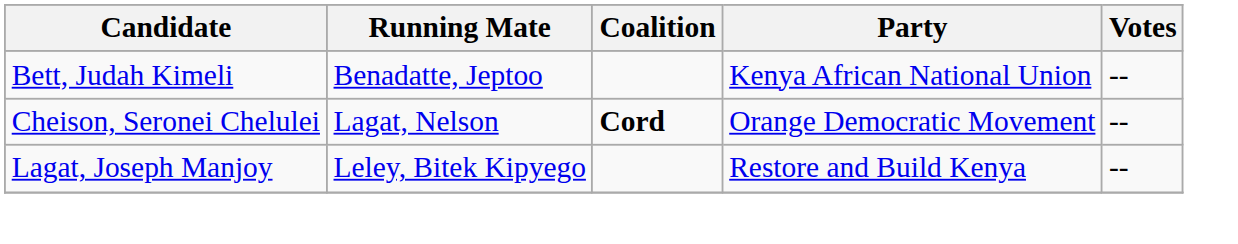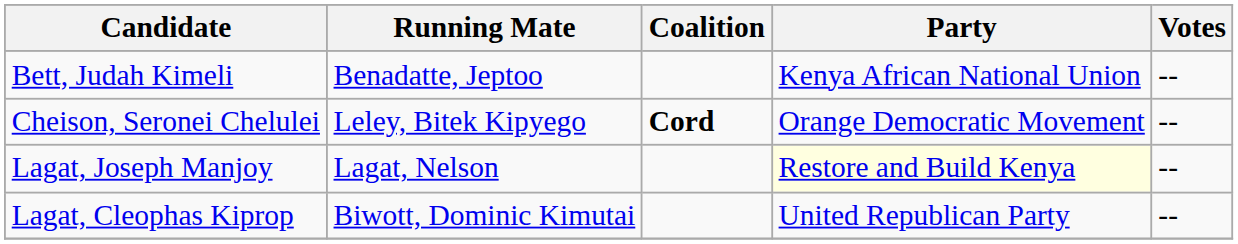Cheison, Seronei Chelulei | Running Mate: Lagat, Nelson -> Leley, Bitek Kipyego
Lagat, Joseph Manjoy | Running Mate: Leley, Bitek Kipyego -> Lagat, Nelson
Lagat, Joseph Manjoy | Party: no background -> lightyellow background
+ row: Lagat, Cleophas Kiprop | Biwott, Dominic Kimutai | United Republican Party | --
